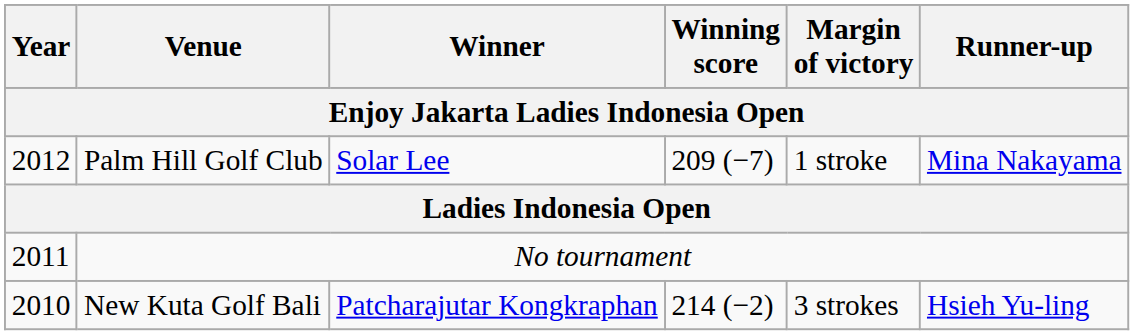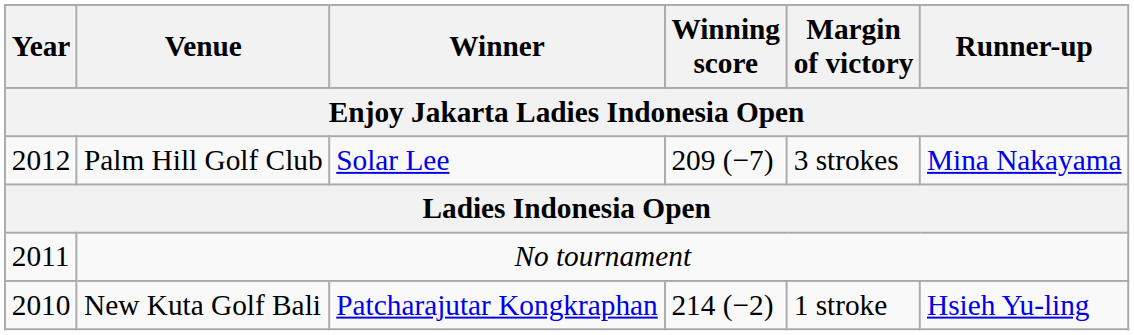Palm Hill Golf Club | Margin of victory: 1 stroke -> 3 strokes
New Kuta Golf Bali | Margin of victory: 3 strokes -> 1 stroke
